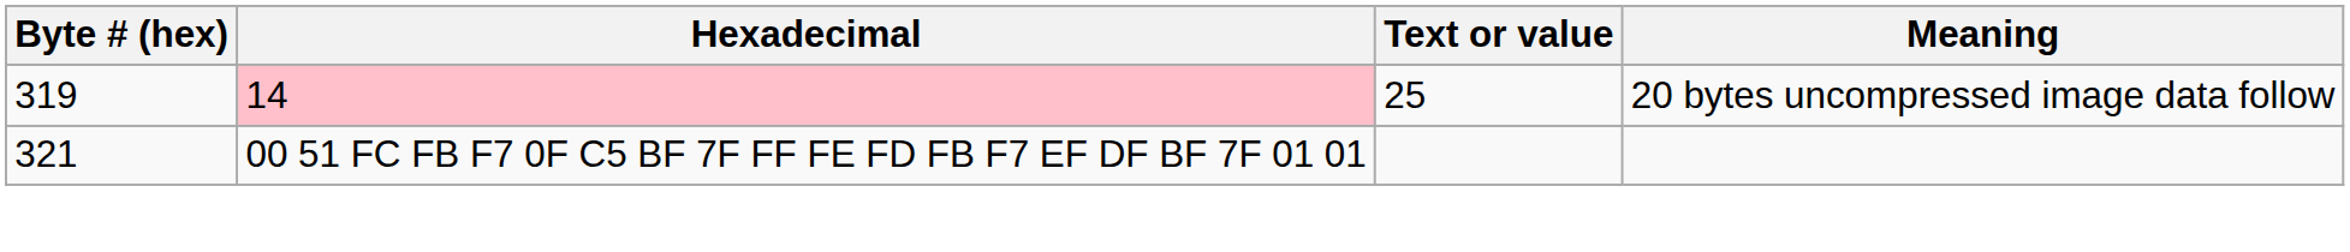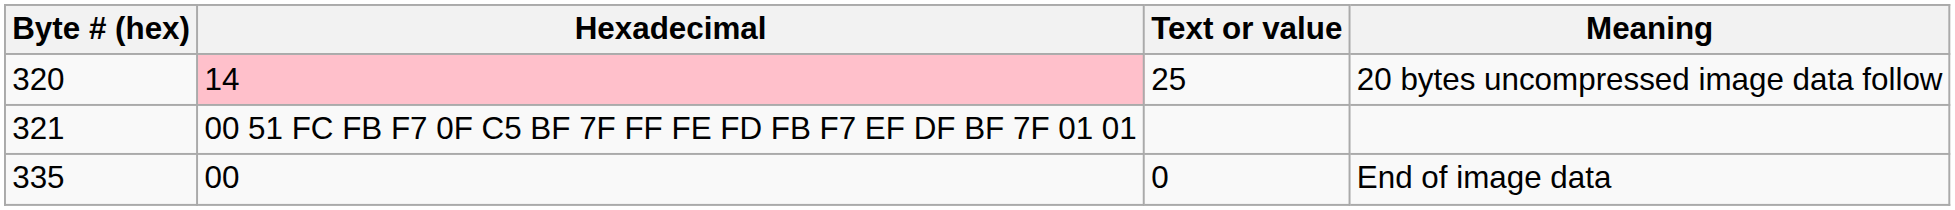20 bytes uncompressed image data follow | Byte # (hex): 319 -> 320
+ row: 335 | 00 | 0 | End of image data
